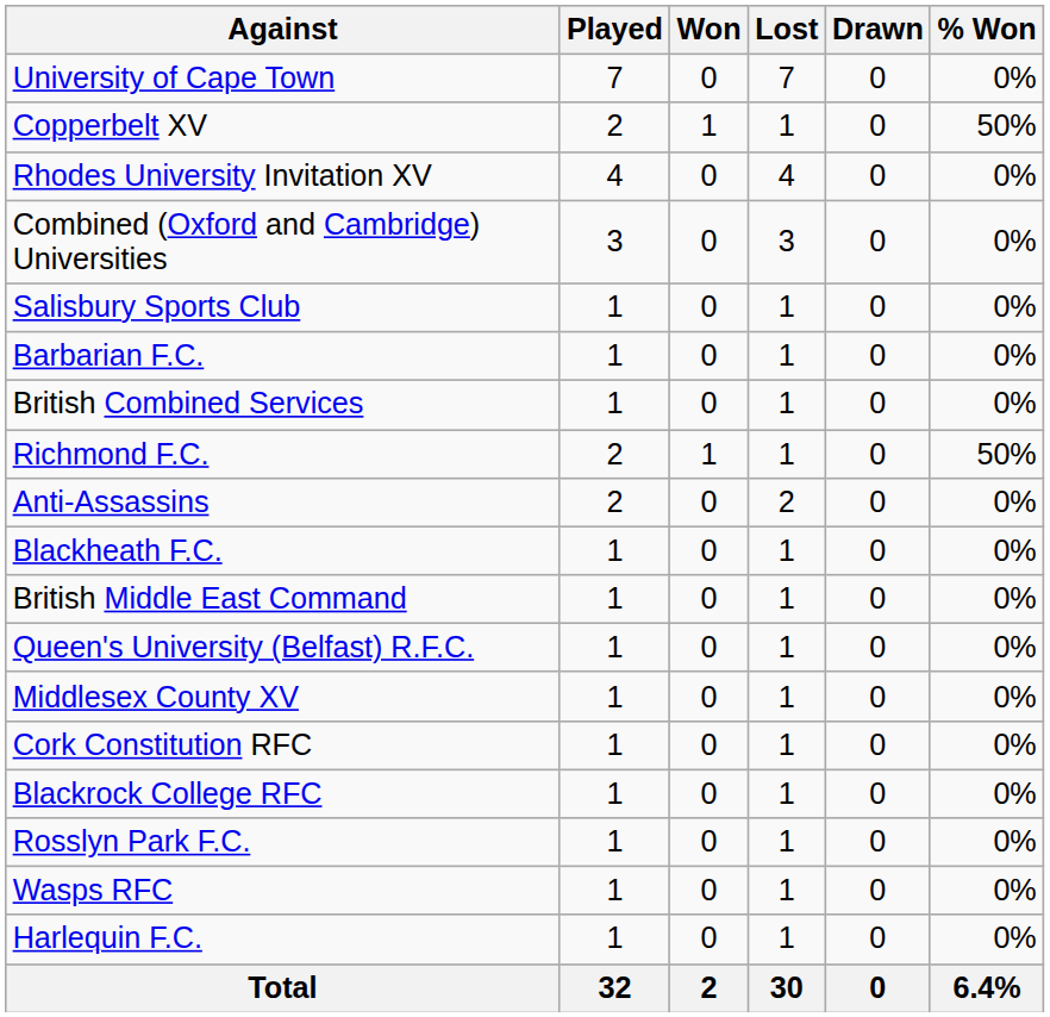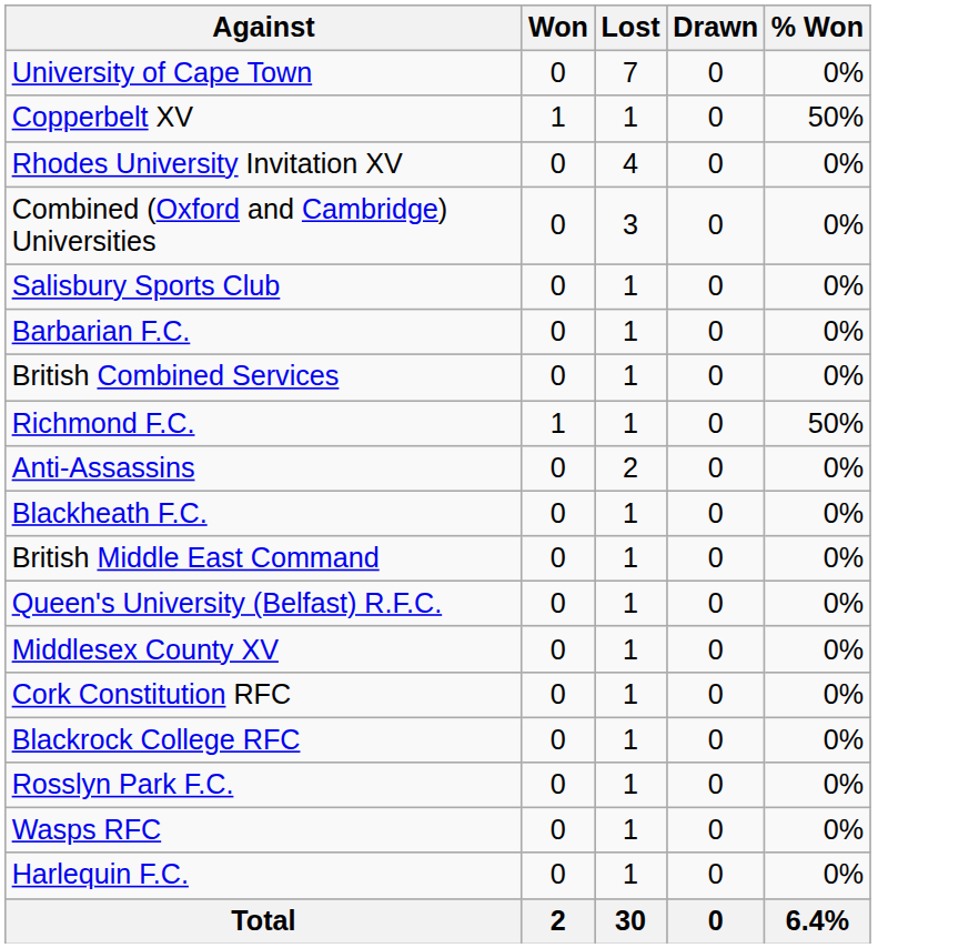- column: Played | 7 | 2 | 4 | 3 | 1 | 1 | 1 | 2 | 2 | 1 | 1 | 1 | 1 | 1 | 1 | 1 | 1 | 1 | 32
